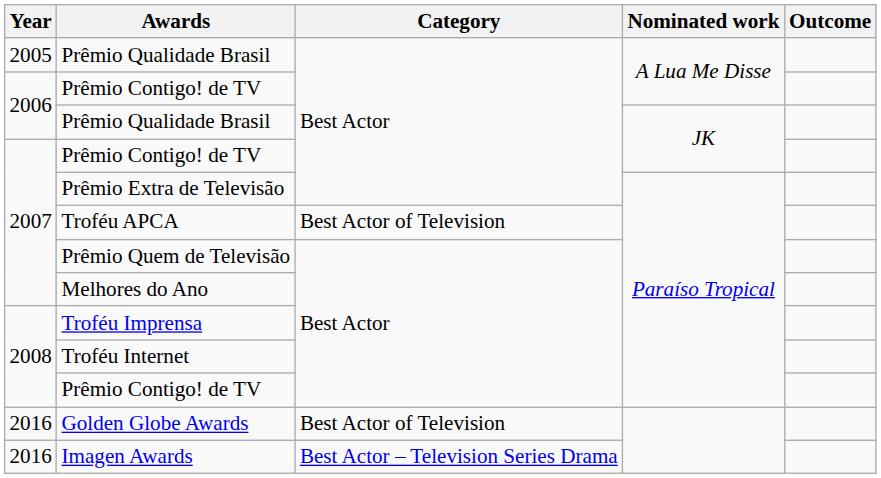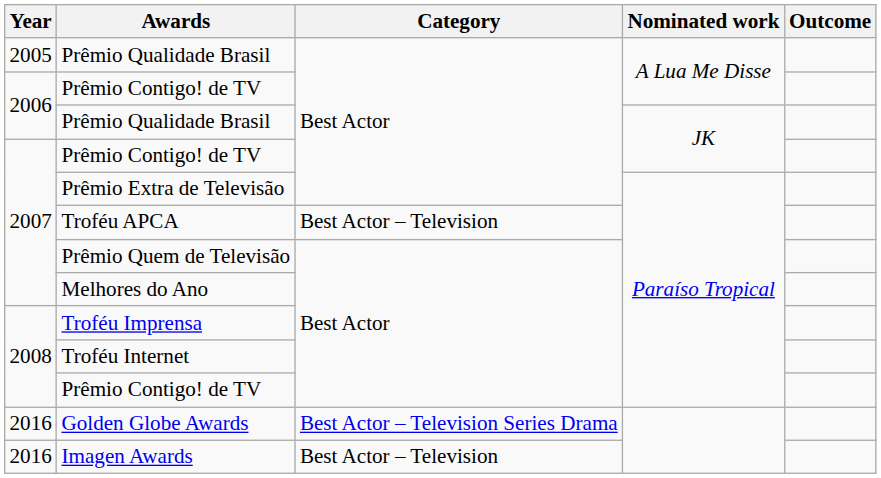Troféu APCA | Category: Best Actor of Television -> Best Actor – Television
Golden Globe Awards | Category: Best Actor of Television -> Best Actor – Television Series Drama
Imagen Awards | Category: Best Actor – Television Series Drama -> Best Actor – Television
